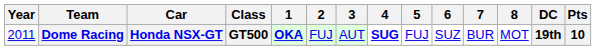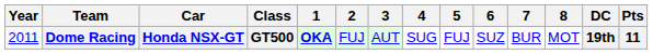Dome Racing | 4: bold -> normal
Dome Racing | Pts: 10 -> 11
